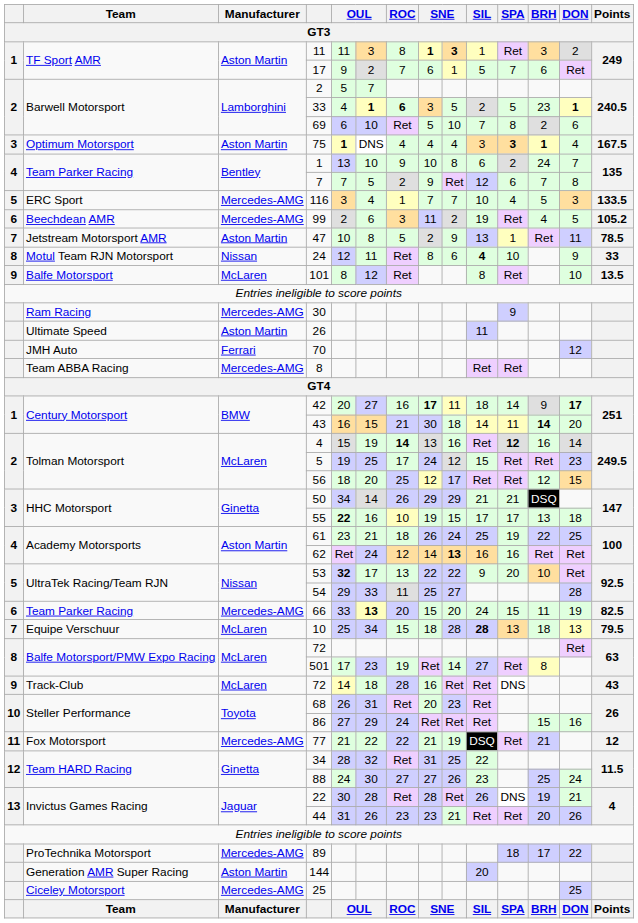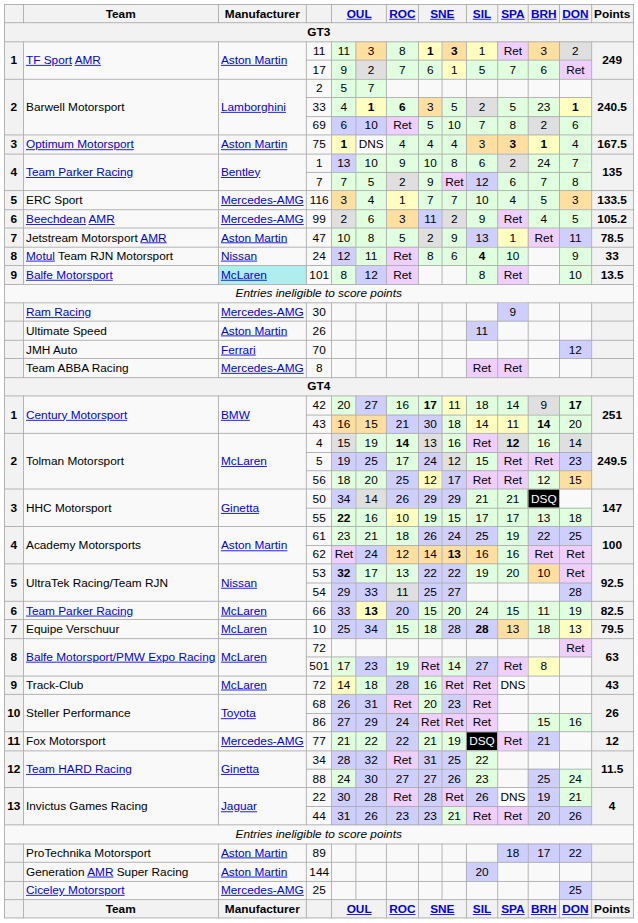99 | SIL: 19 -> 9
101 | Manufacturer: no background -> paleturquoise background
53 | SIL: 9 -> 19
66 | Manufacturer: Mercedes-AMG -> McLaren
89 | Manufacturer: Mercedes-AMG -> Aston Martin
